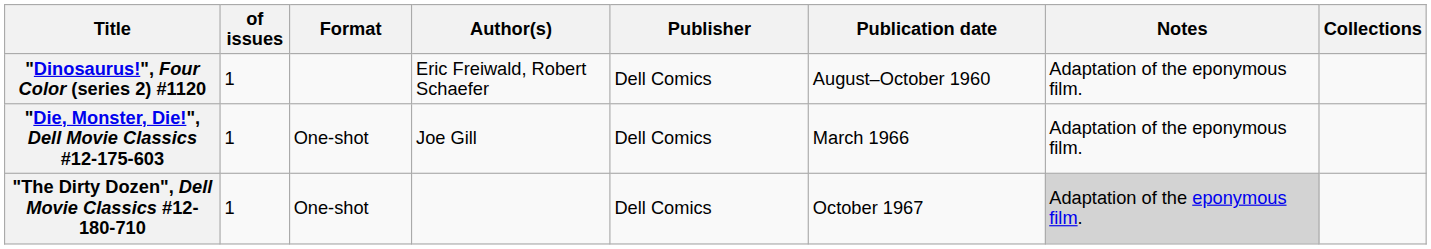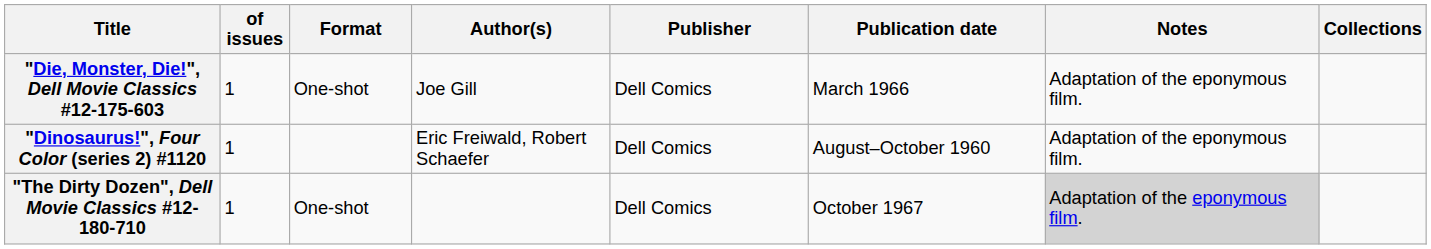rows swapped: "Die, Monster, Die!", Dell Movie Classics #12-175-603 <-> "Dinosaurus!", Four Color (series 2) #1120
